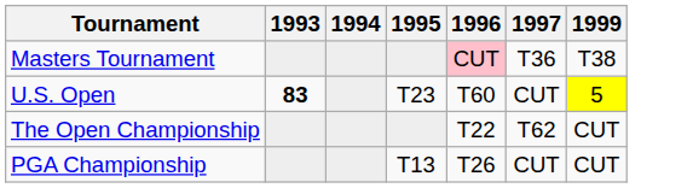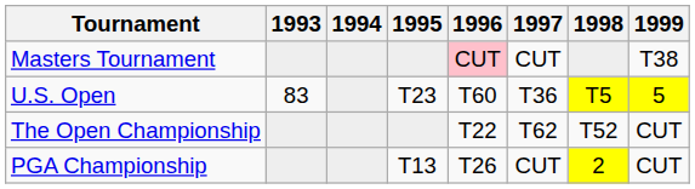+ column: 1998 | T5 | T52 | 2
Masters Tournament | 1997: T36 -> CUT
U.S. Open | 1993: bold -> normal
U.S. Open | 1997: CUT -> T36
